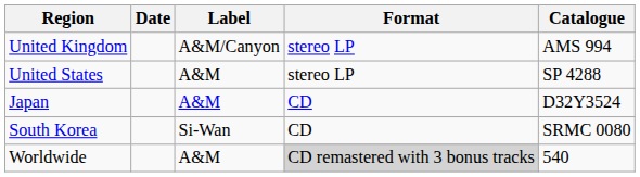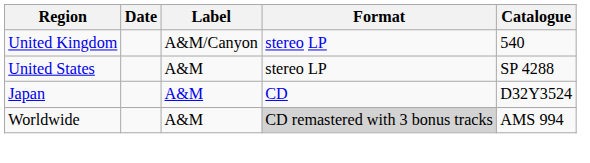United Kingdom | Catalogue: AMS 994 -> 540
- row: South Korea | Si-Wan | CD | SRMC 0080
Worldwide | Catalogue: 540 -> AMS 994
